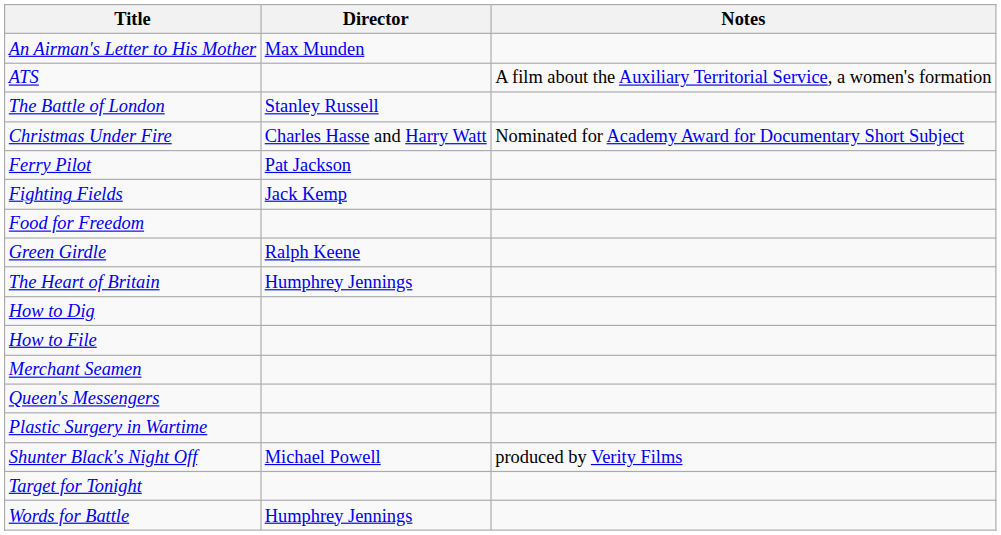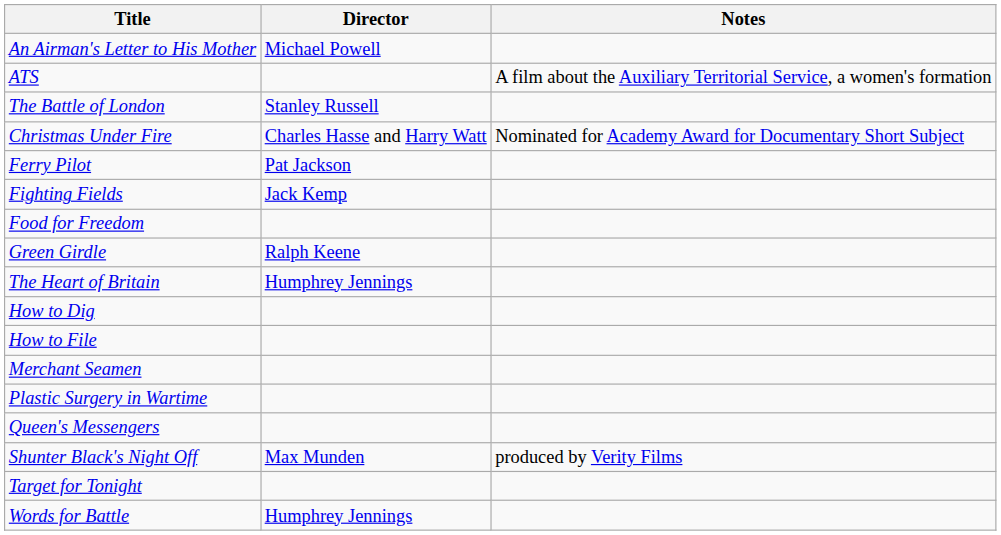An Airman's Letter to His Mother | Director: Max Munden -> Michael Powell
rows swapped: Plastic Surgery in Wartime <-> Queen's Messengers
Shunter Black's Night Off | Director: Michael Powell -> Max Munden
